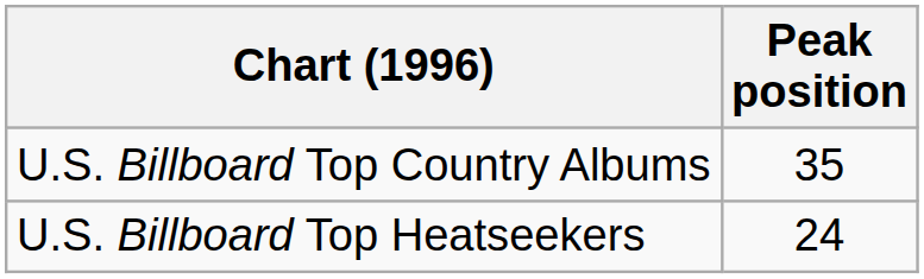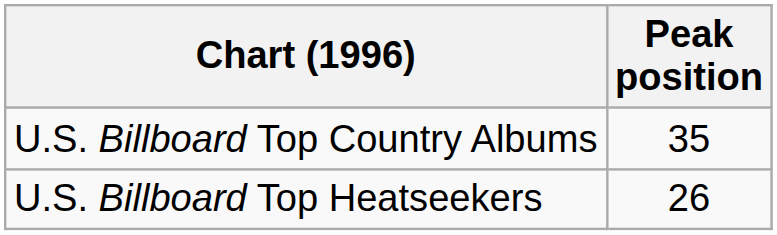U.S. Billboard Top Heatseekers | Peak position: 24 -> 26
